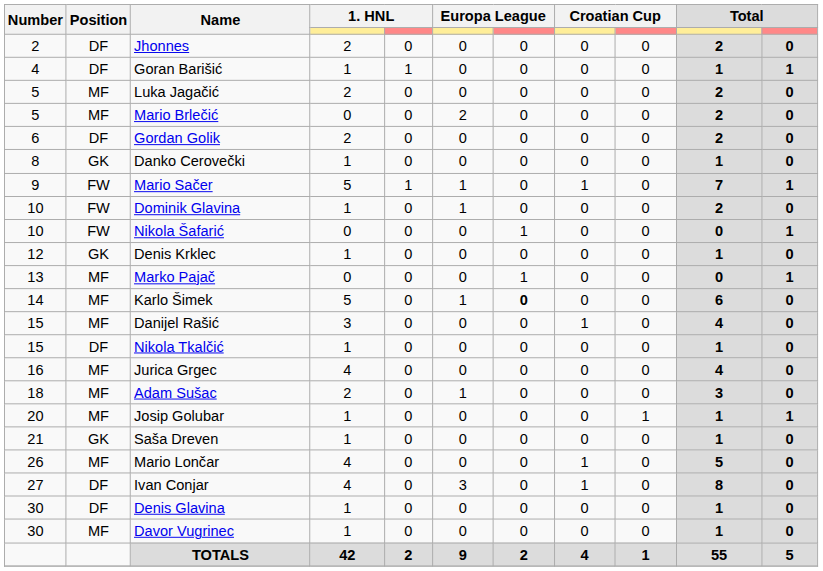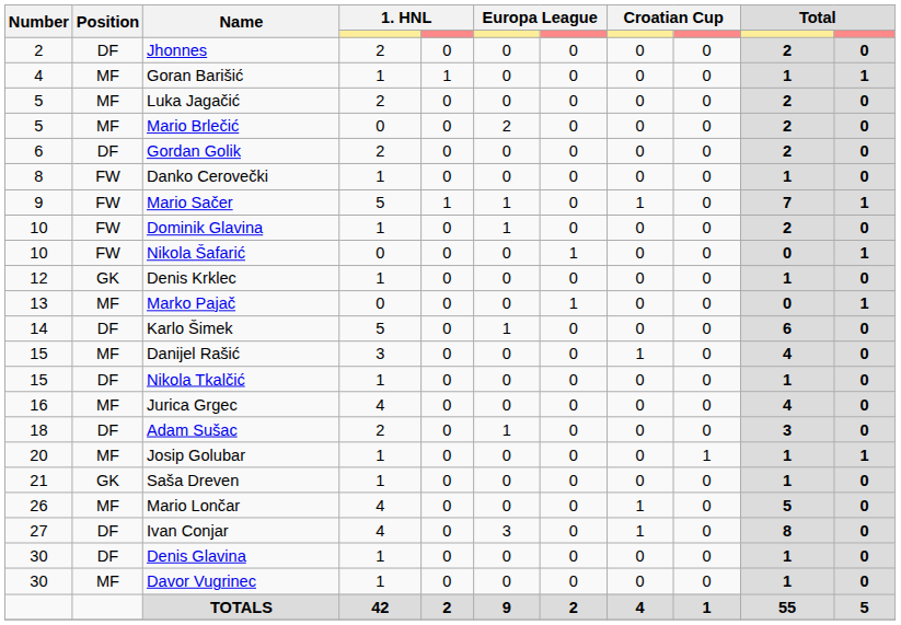Goran Barišić | Position: DF -> MF
Danko Cerovečki | Position: GK -> FW
Karlo Šimek | Position: MF -> DF
Karlo Šimek | column 7: bold -> normal
Adam Sušac | Position: MF -> DF
